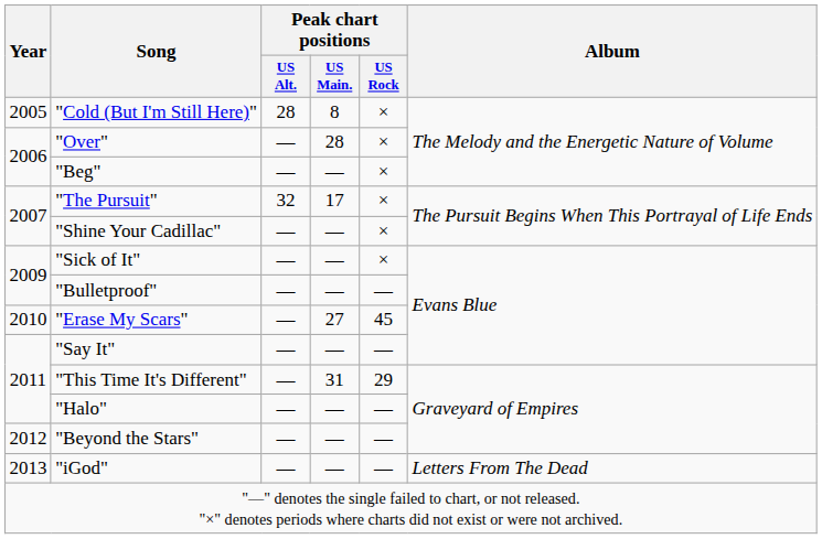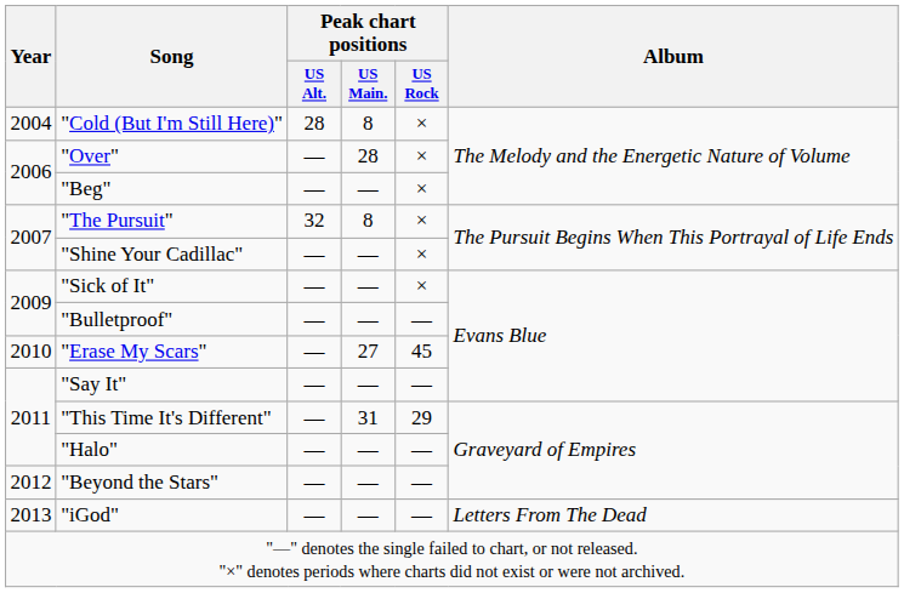"Cold (But I'm Still Here)" | Year: 2005 -> 2004
"The Pursuit" | Peak chart positions / US Main.: 17 -> 8
